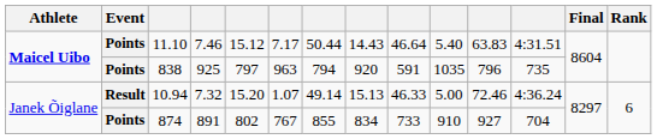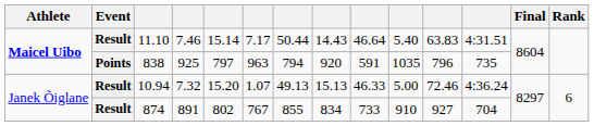11.10 | Event: Points -> Result
11.10 | column 5: 15.12 -> 15.14
10.94 | column 7: 49.14 -> 49.13
874 | Event: Points -> Result
